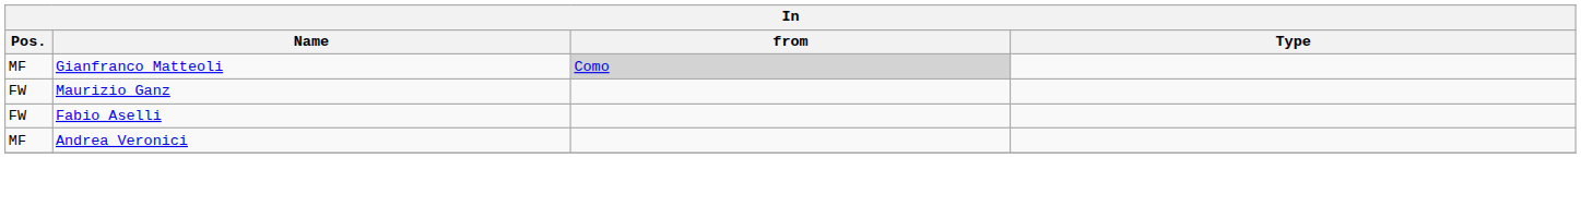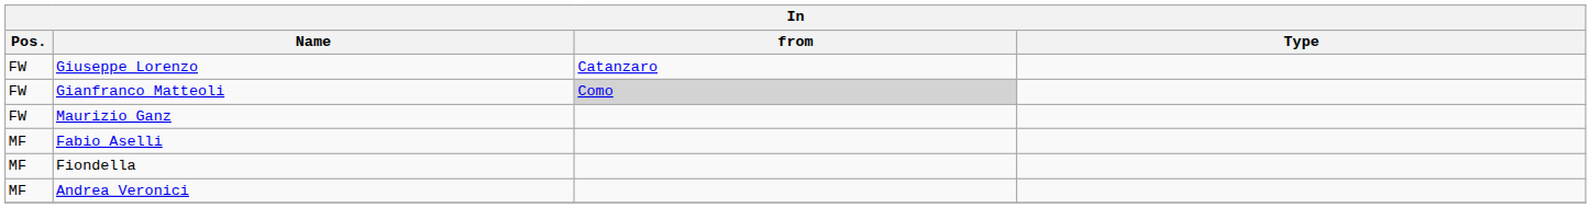+ row: FW | Giuseppe Lorenzo | Catanzaro
Gianfranco Matteoli | Pos.: MF -> FW
Fabio Aselli | Pos.: FW -> MF
+ row: MF | Fiondella
